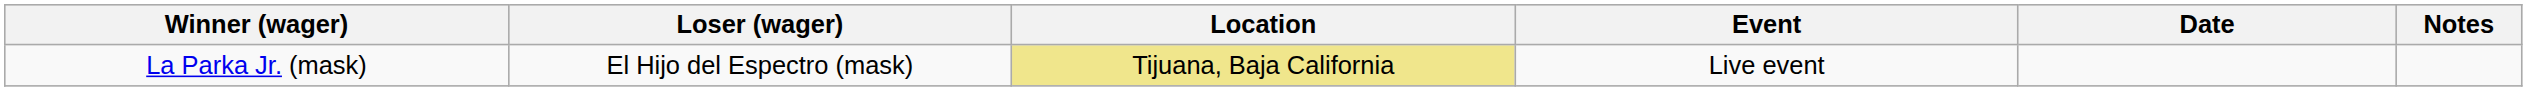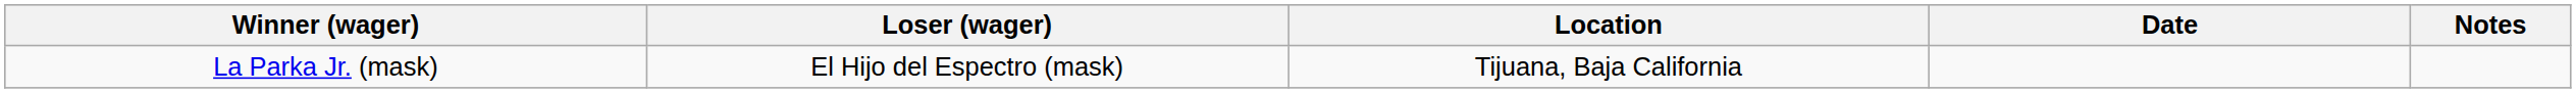- column: Event | Live event
La Parka Jr. (mask) | Location: khaki background -> no background
